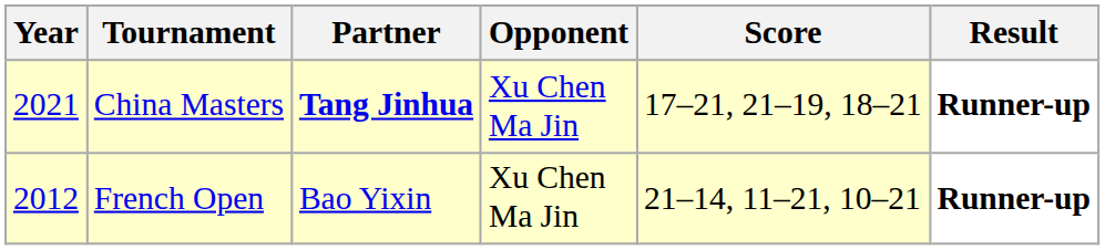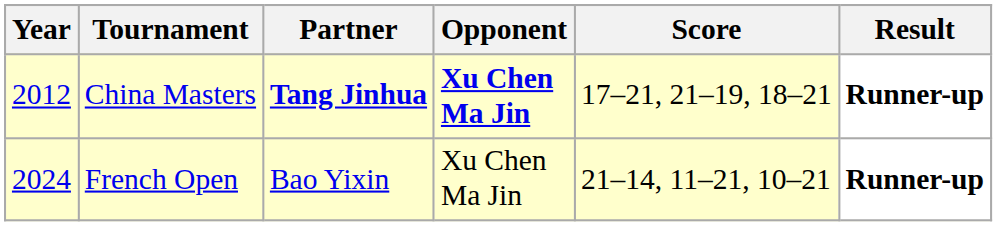China Masters | Year: 2021 -> 2012
China Masters | Opponent: normal -> bold
French Open | Year: 2012 -> 2024
